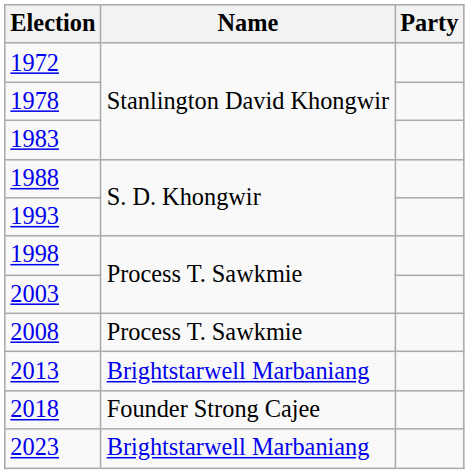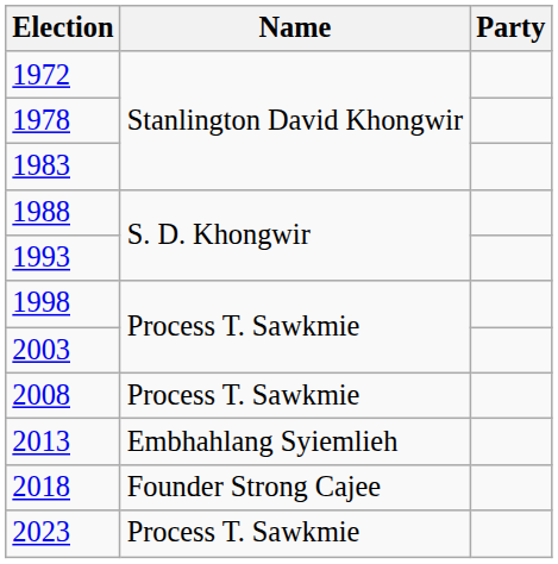2013 | Name: Brightstarwell Marbaniang -> Embhahlang Syiemlieh
2023 | Name: Brightstarwell Marbaniang -> Process T. Sawkmie
